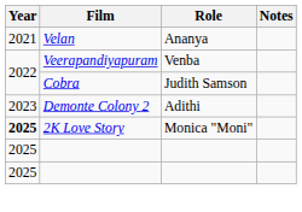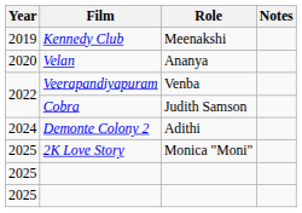+ row: 2019 | Kennedy Club | Meenakshi
Velan | Year: 2021 -> 2020
Demonte Colony 2 | Year: 2023 -> 2024
2K Love Story | Year: bold -> normal
